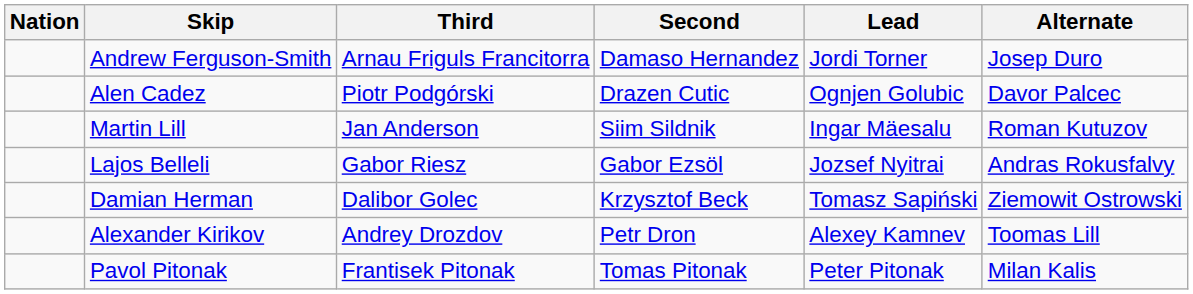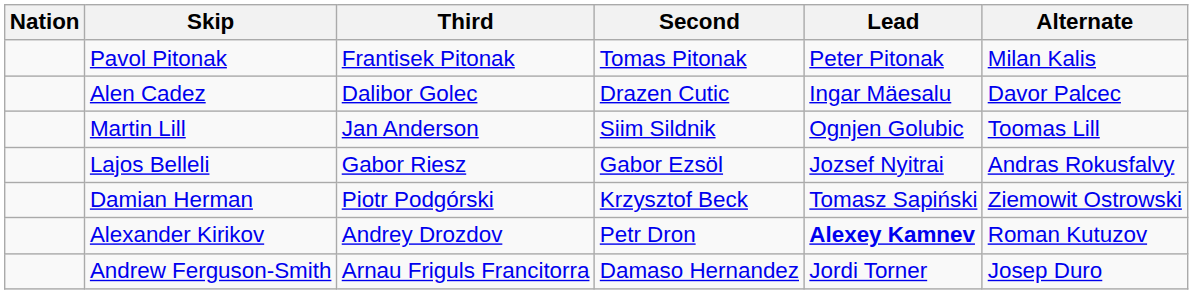rows swapped: Andrew Ferguson-Smith <-> Pavol Pitonak
Alen Cadez | Third: Piotr Podgórski -> Dalibor Golec
Alen Cadez | Lead: Ognjen Golubic -> Ingar Mäesalu
Martin Lill | Lead: Ingar Mäesalu -> Ognjen Golubic
Martin Lill | Alternate: Roman Kutuzov -> Toomas Lill
Damian Herman | Third: Dalibor Golec -> Piotr Podgórski
Alexander Kirikov | Lead: normal -> bold
Alexander Kirikov | Alternate: Toomas Lill -> Roman Kutuzov
